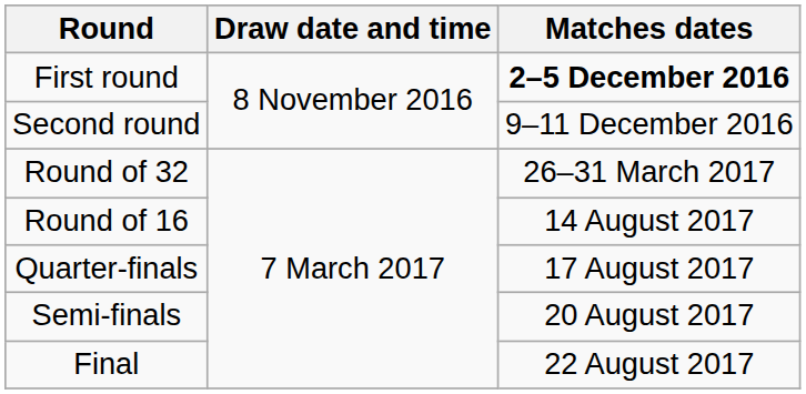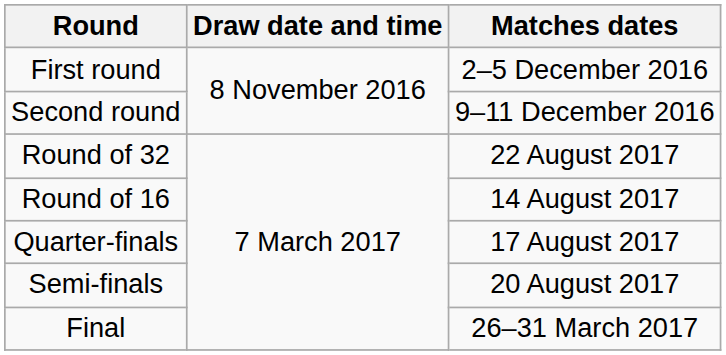First round | Matches dates: bold -> normal
Round of 32 | Matches dates: 26–31 March 2017 -> 22 August 2017
Final | Matches dates: 22 August 2017 -> 26–31 March 2017
